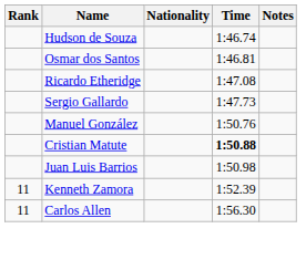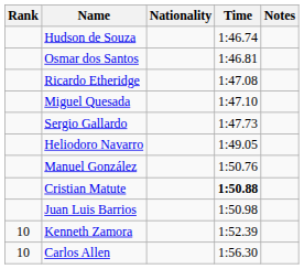+ row: Miguel Quesada | 1:47.10
+ row: Heliodoro Navarro | 1:49.05
Kenneth Zamora | Rank: 11 -> 10
Carlos Allen | Rank: 11 -> 10
